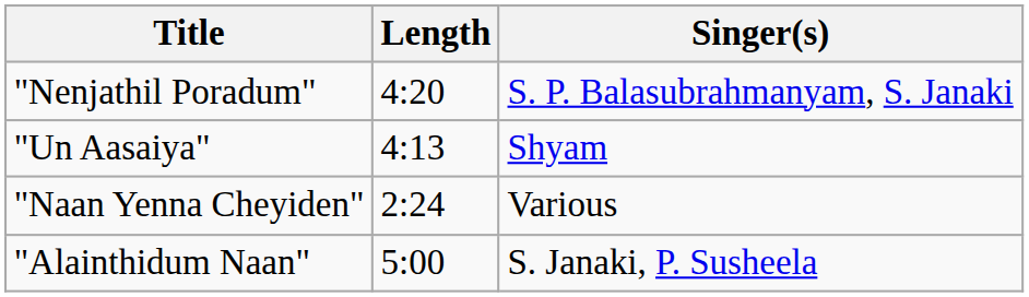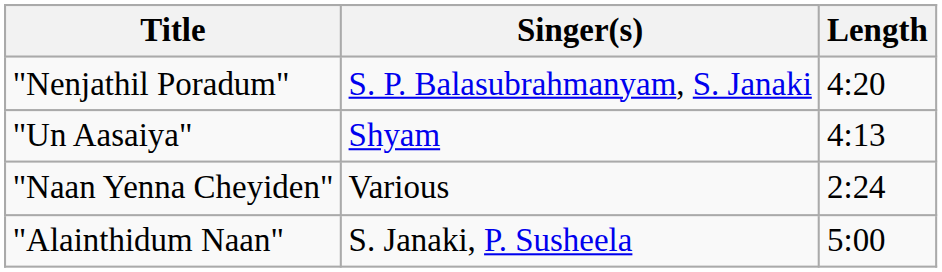columns swapped: Singer(s) <-> Length
